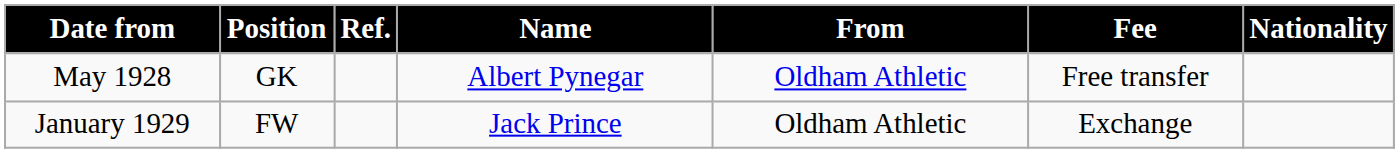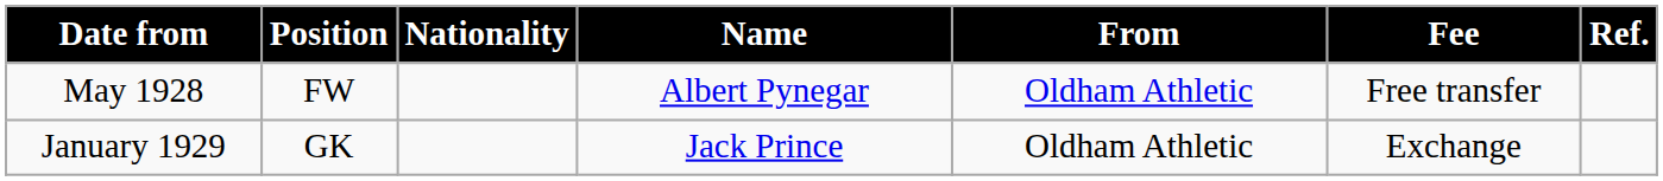columns swapped: Nationality <-> Ref.
May 1928 | Position: GK -> FW
January 1929 | Position: FW -> GK
